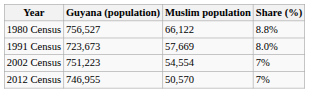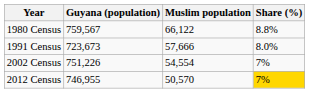1980 Census | Guyana (population): 756,527 -> 759,567
1991 Census | Muslim population: 57,669 -> 57,666
2002 Census | Guyana (population): 751,223 -> 751,226
2012 Census | Share (%): no background -> gold background
